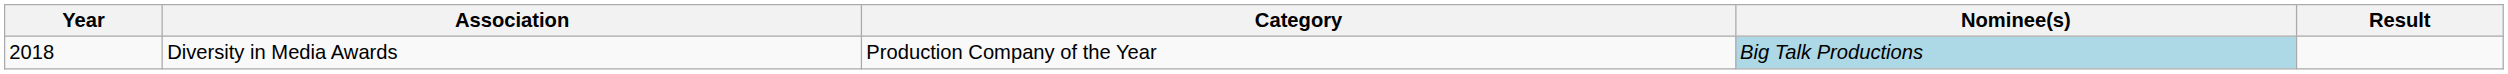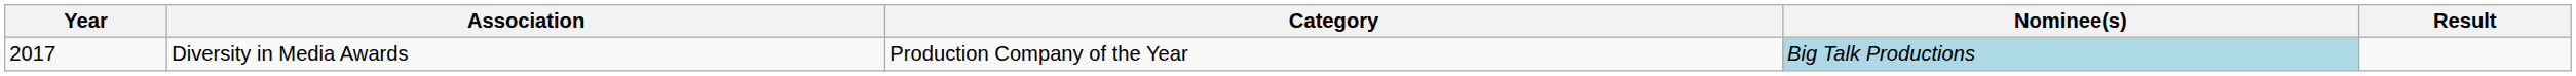Diversity in Media Awards | Year: 2018 -> 2017
